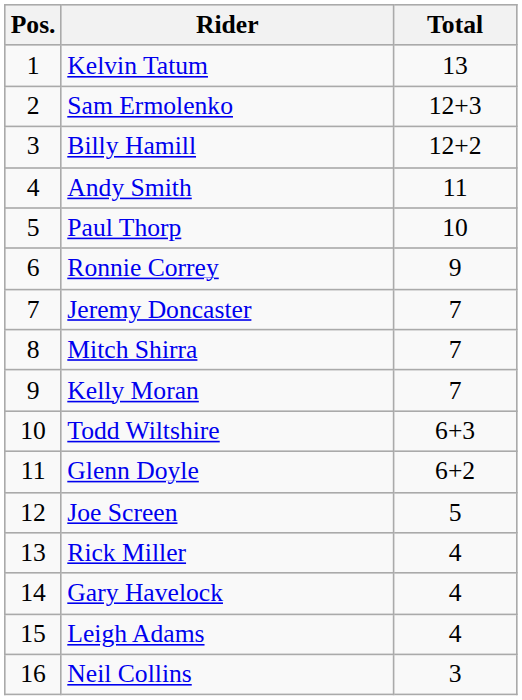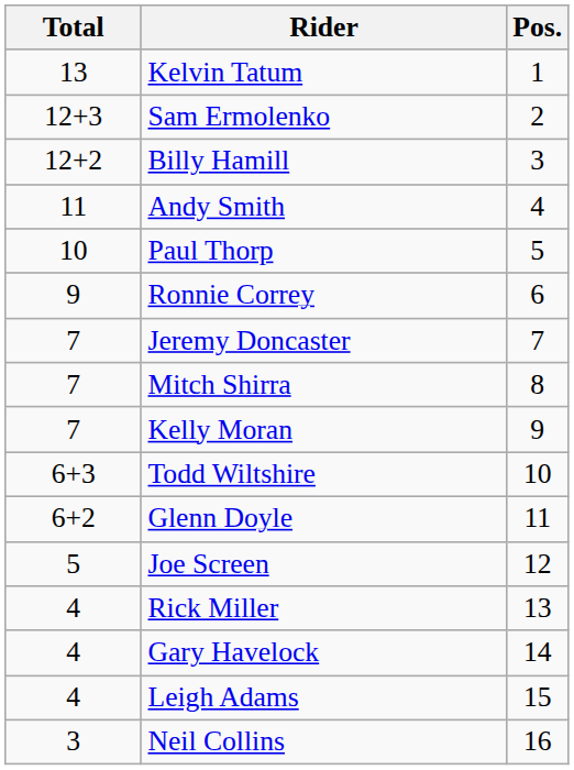columns swapped: Pos. <-> Total
